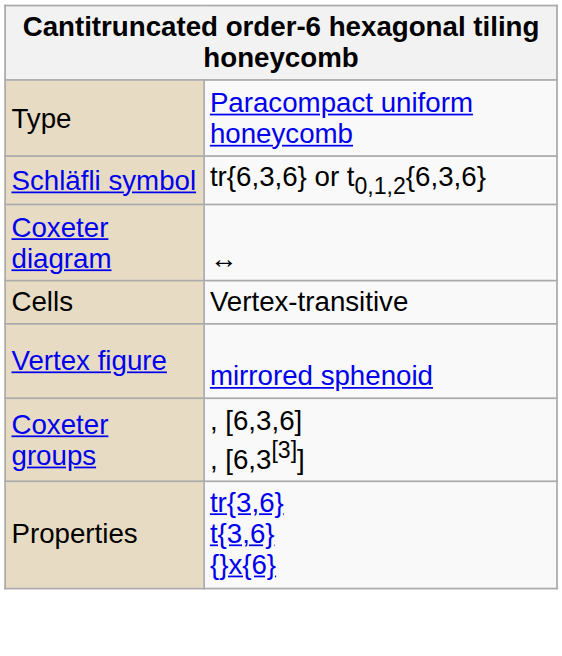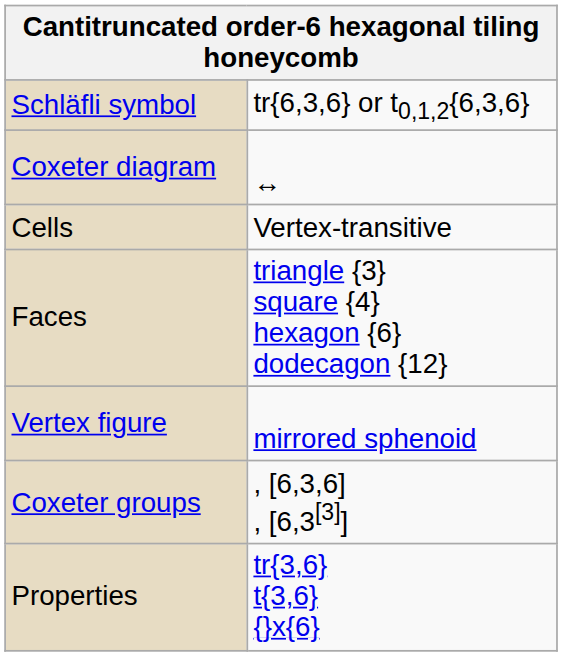- row: Type | Paracompact uniform honeycomb
+ row: Faces | triangle {3} square {4} hexagon {6} dodecagon {12}
